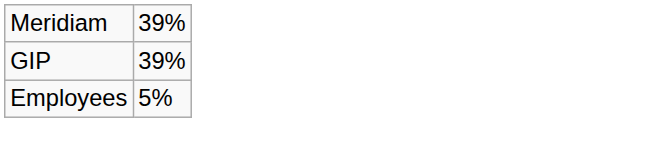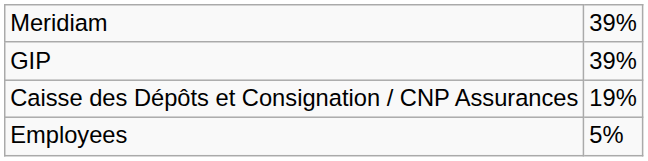+ row: Caisse des Dépôts et Consignation / CNP Assurances | 19%
